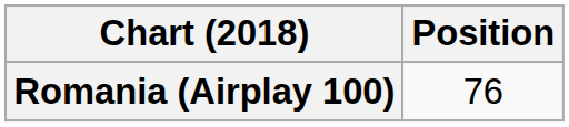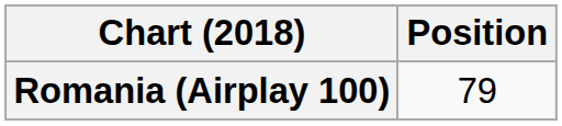Romania (Airplay 100) | Position: 76 -> 79
